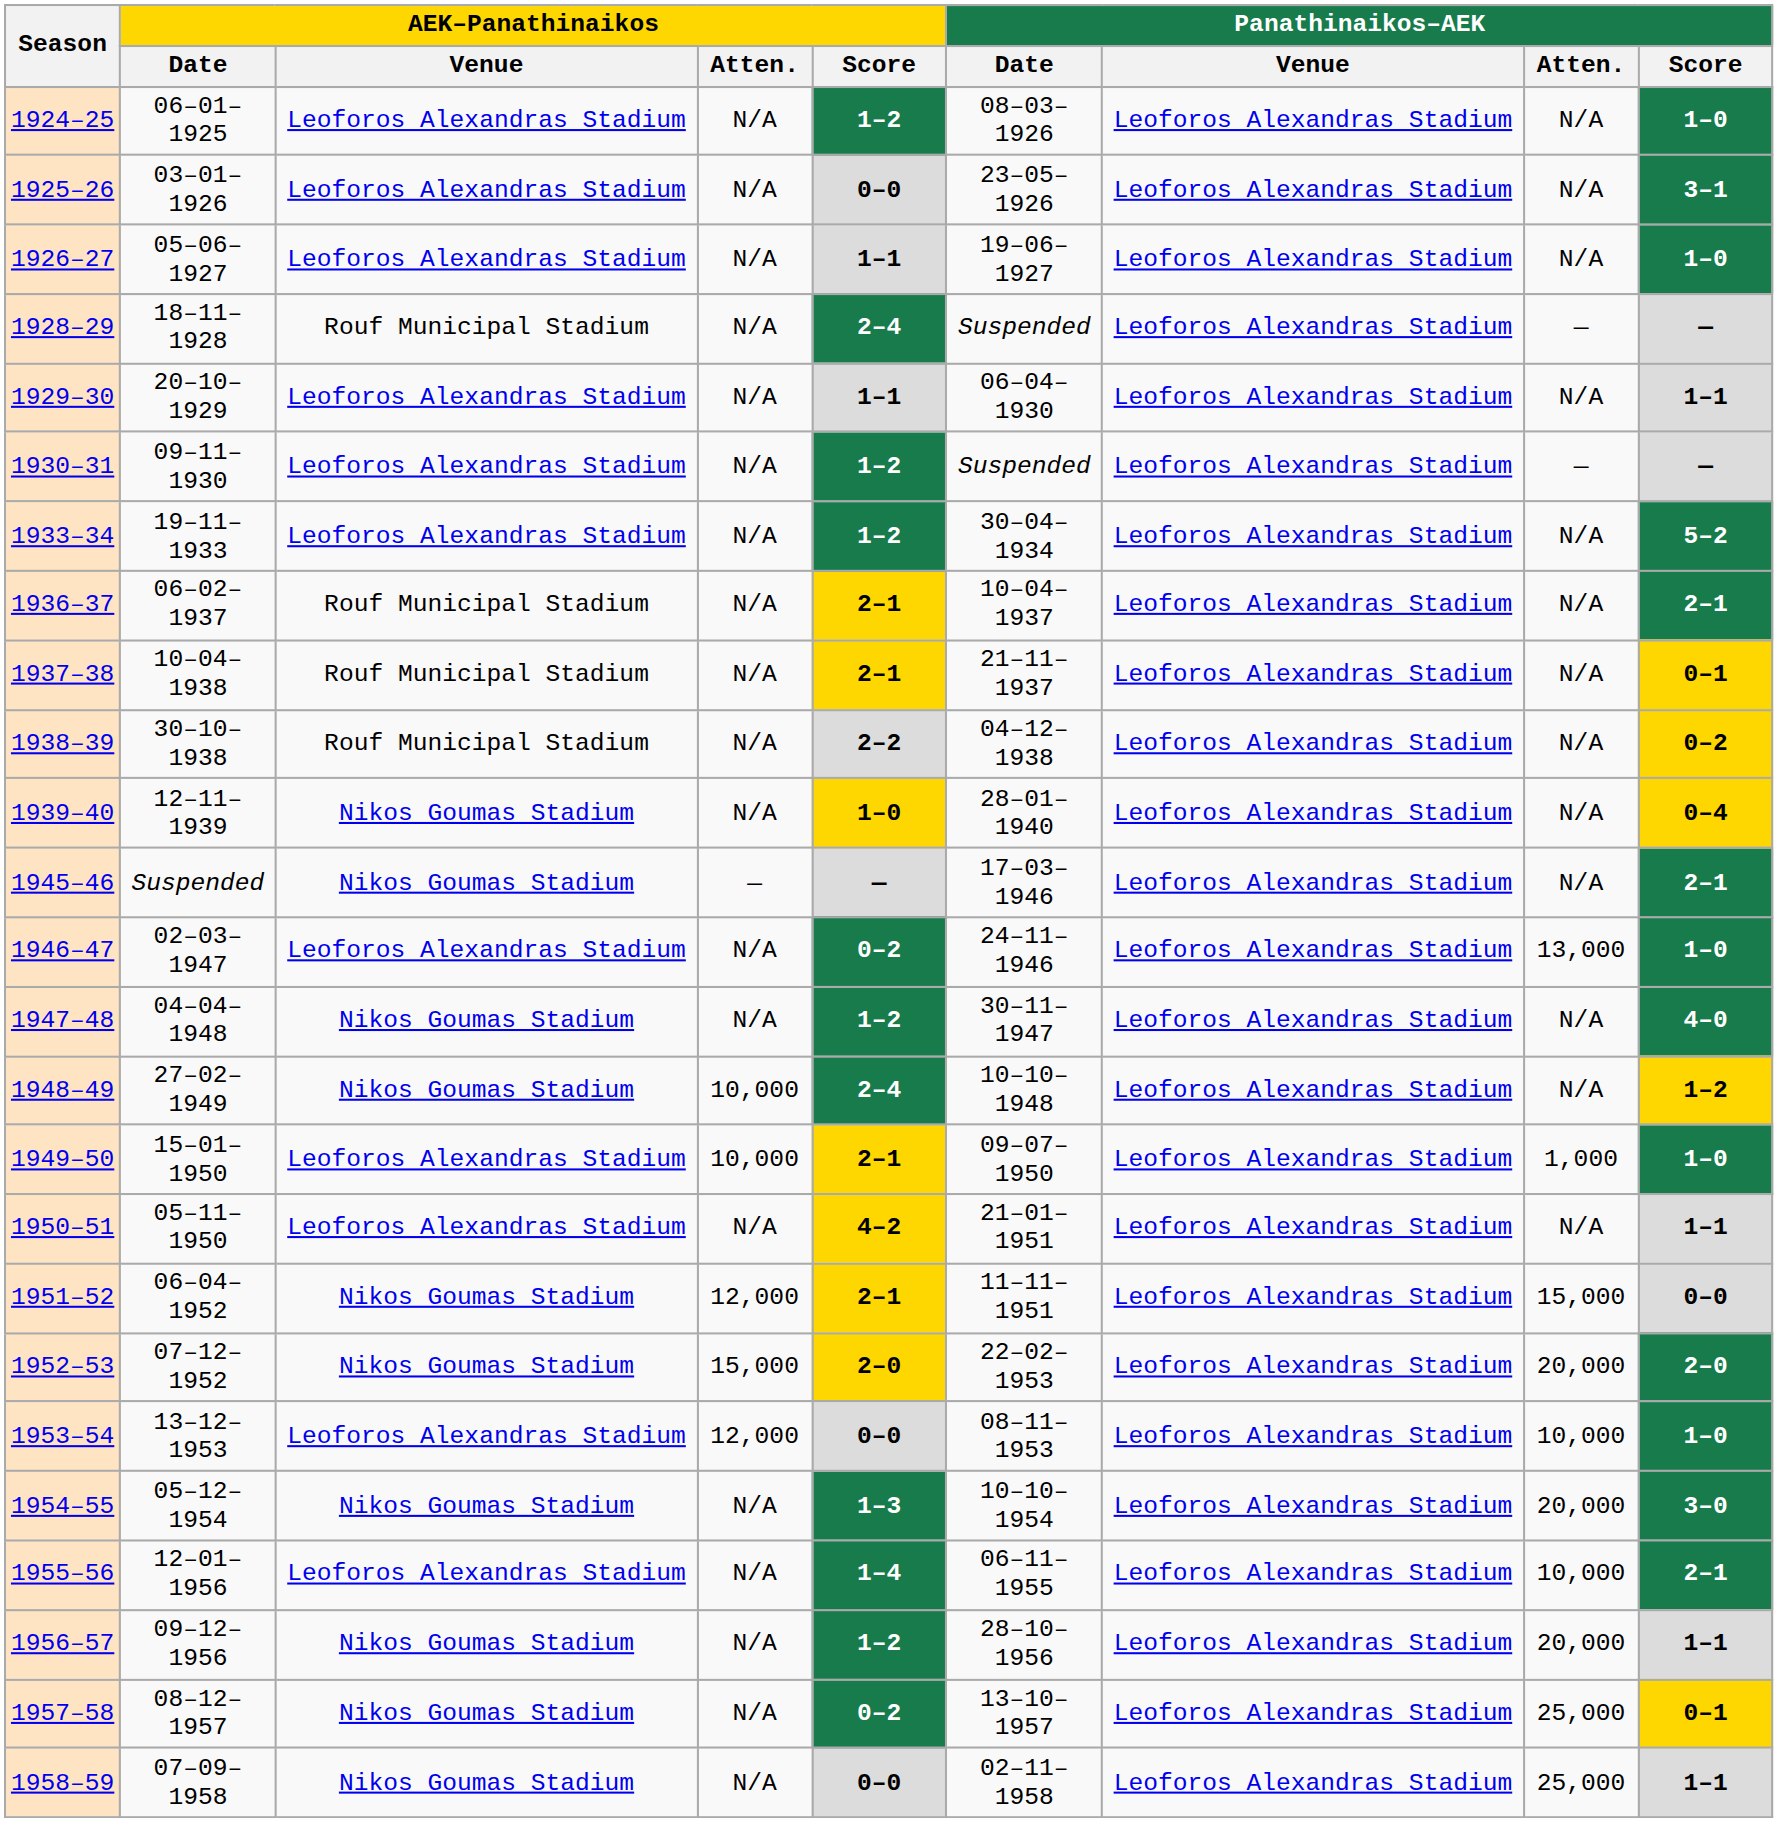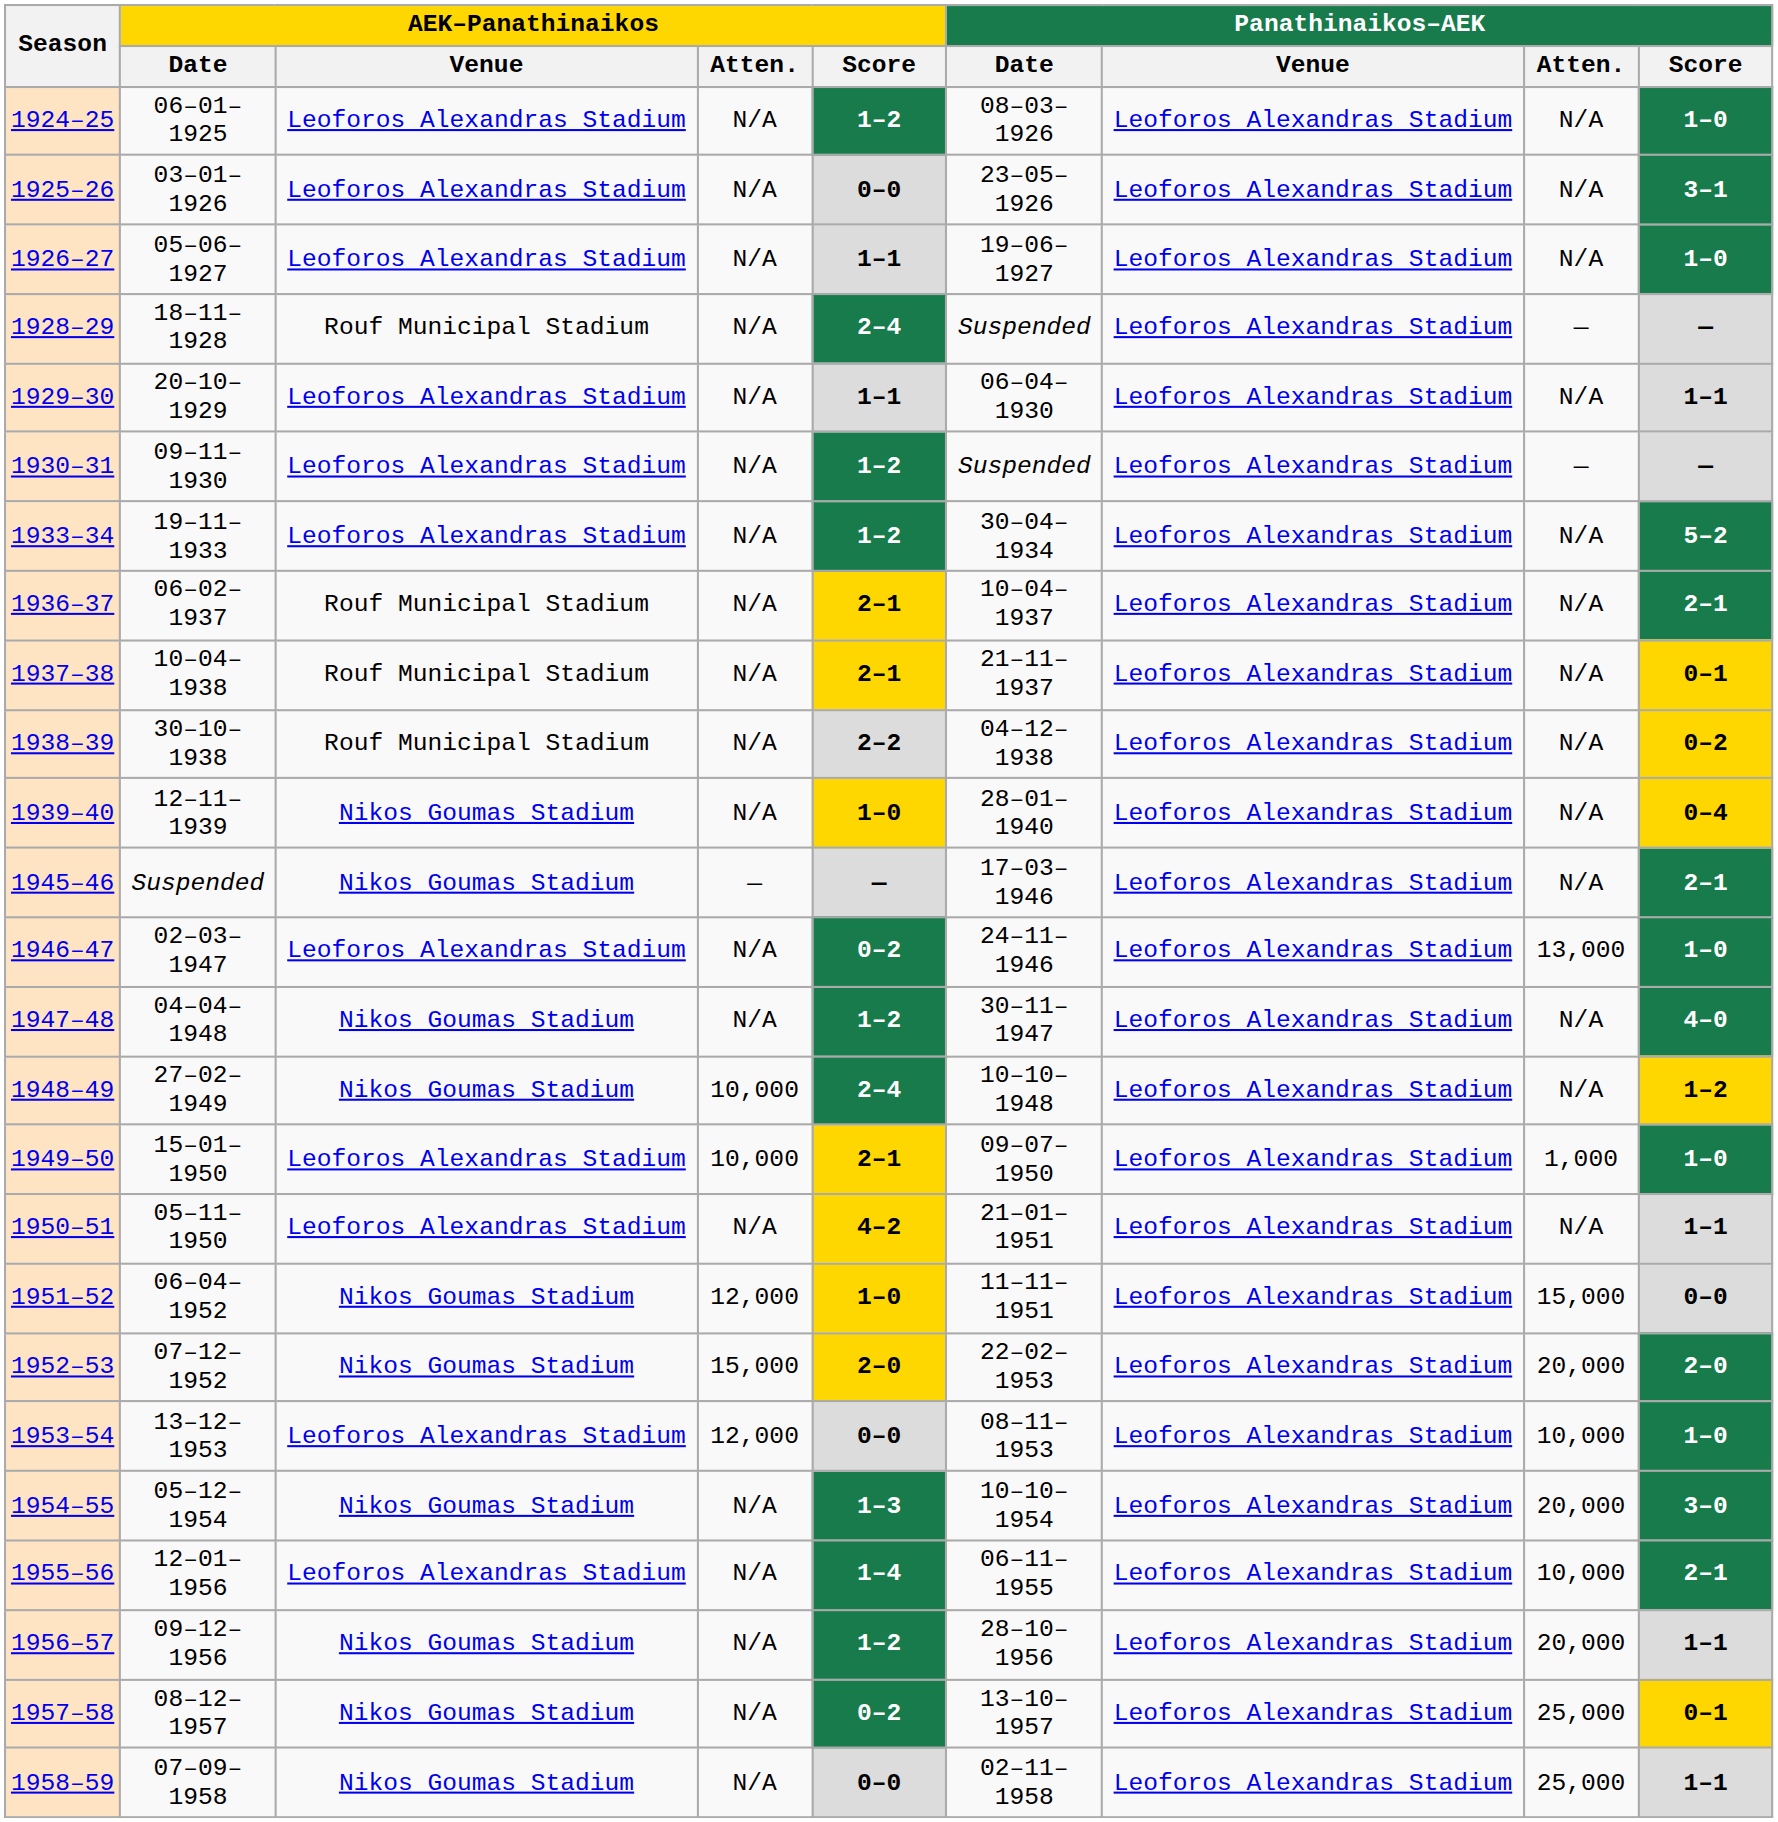1951–52 | AEK–Panathinaikos / Score: 2–1 -> 1–0
